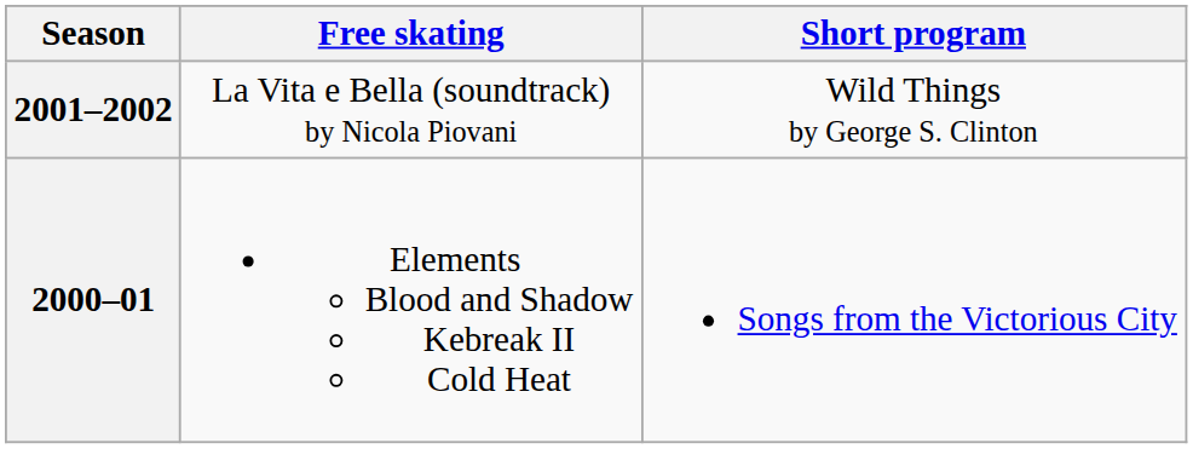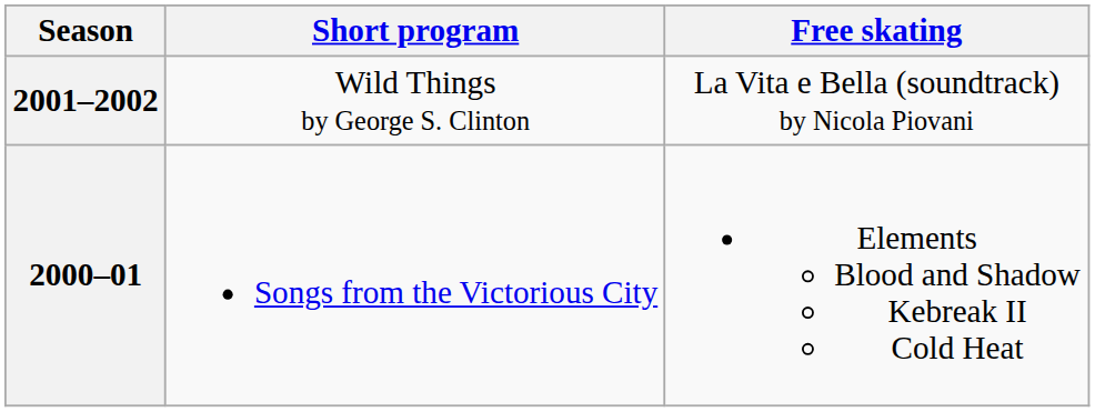columns swapped: Short program <-> Free skating
